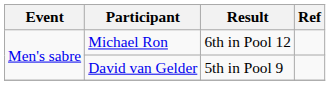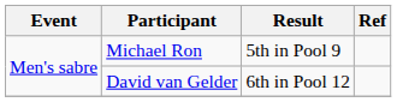Michael Ron | Result: 6th in Pool 12 -> 5th in Pool 9
David van Gelder | Result: 5th in Pool 9 -> 6th in Pool 12
